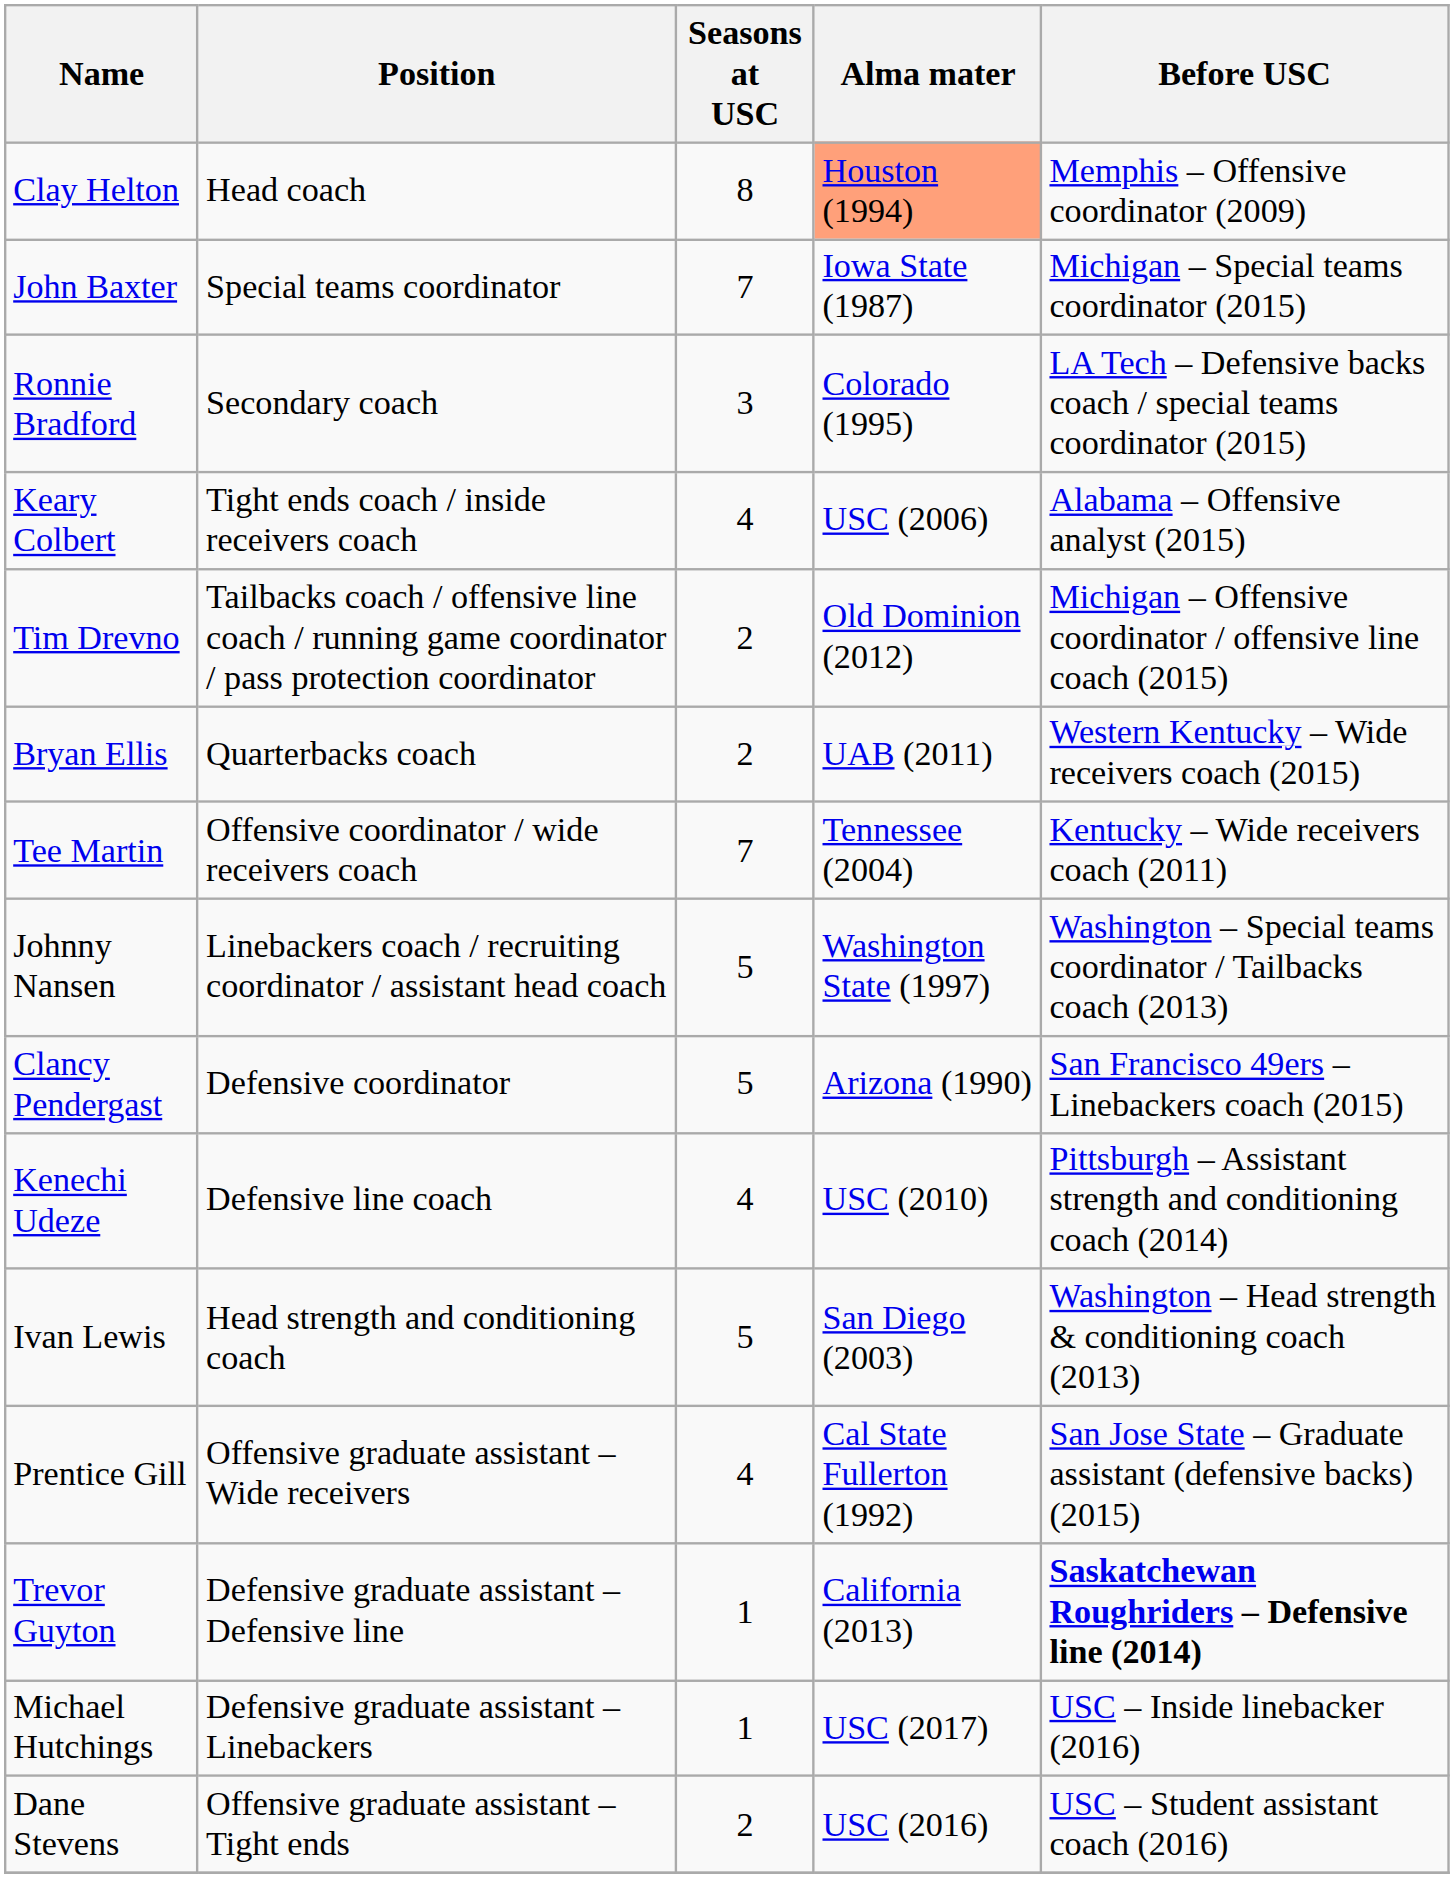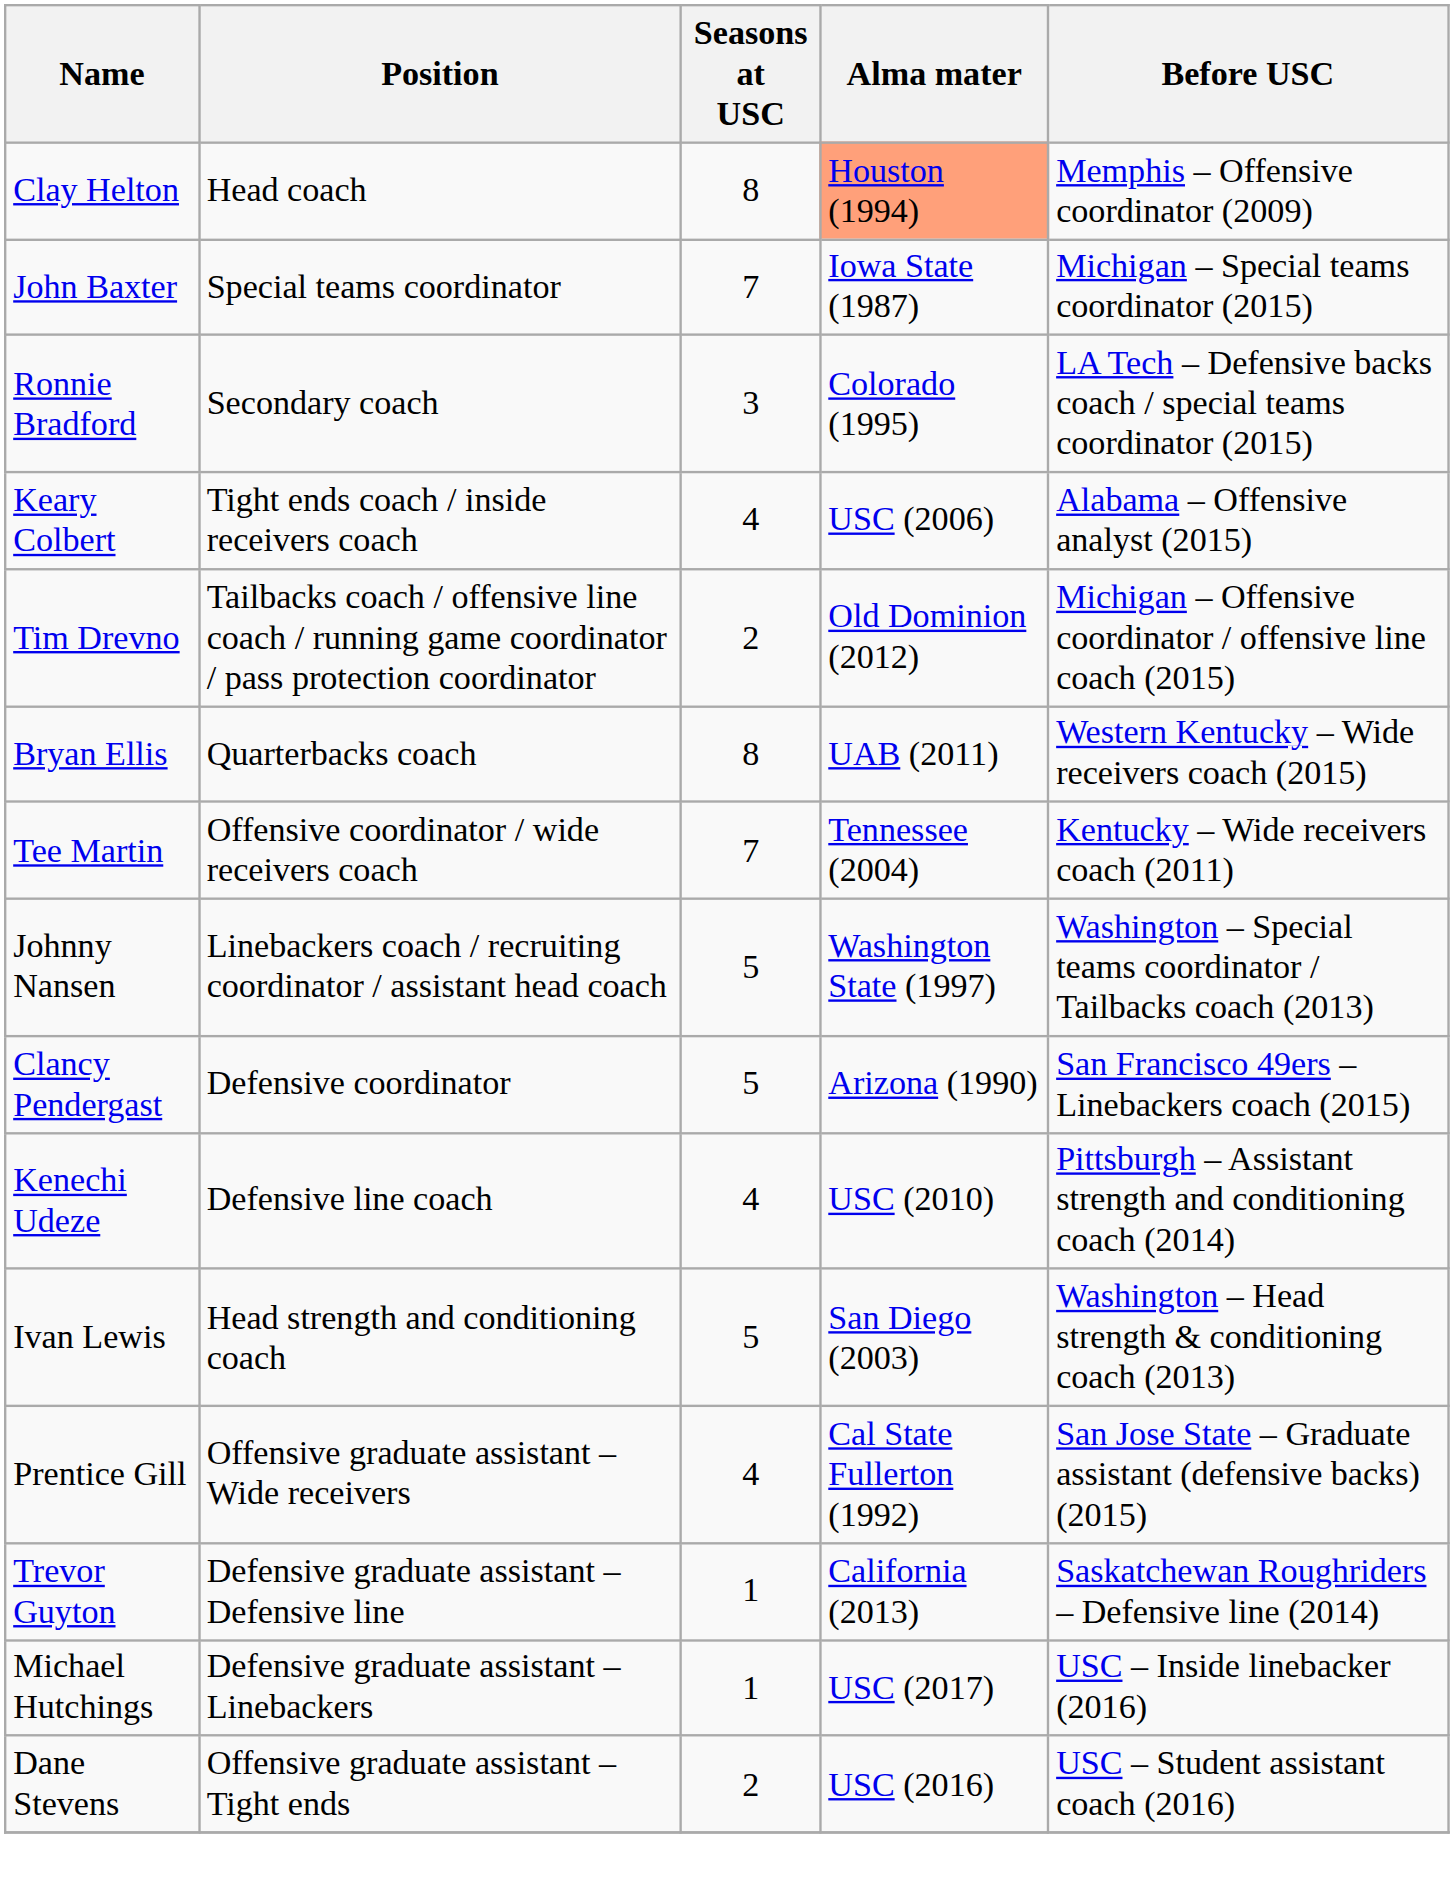Bryan Ellis | Seasons at USC: 2 -> 8
Trevor Guyton | Before USC: bold -> normal
